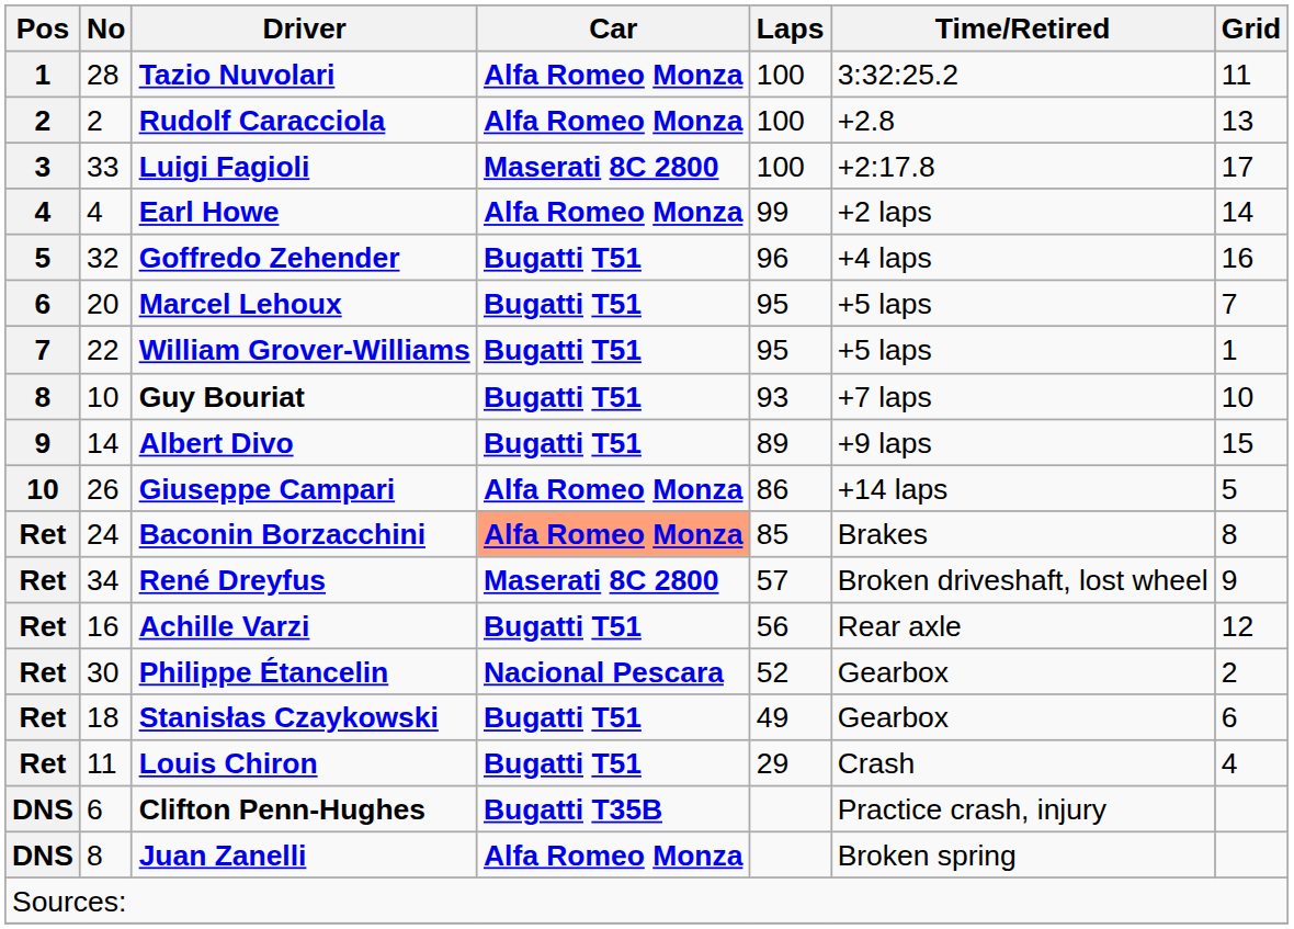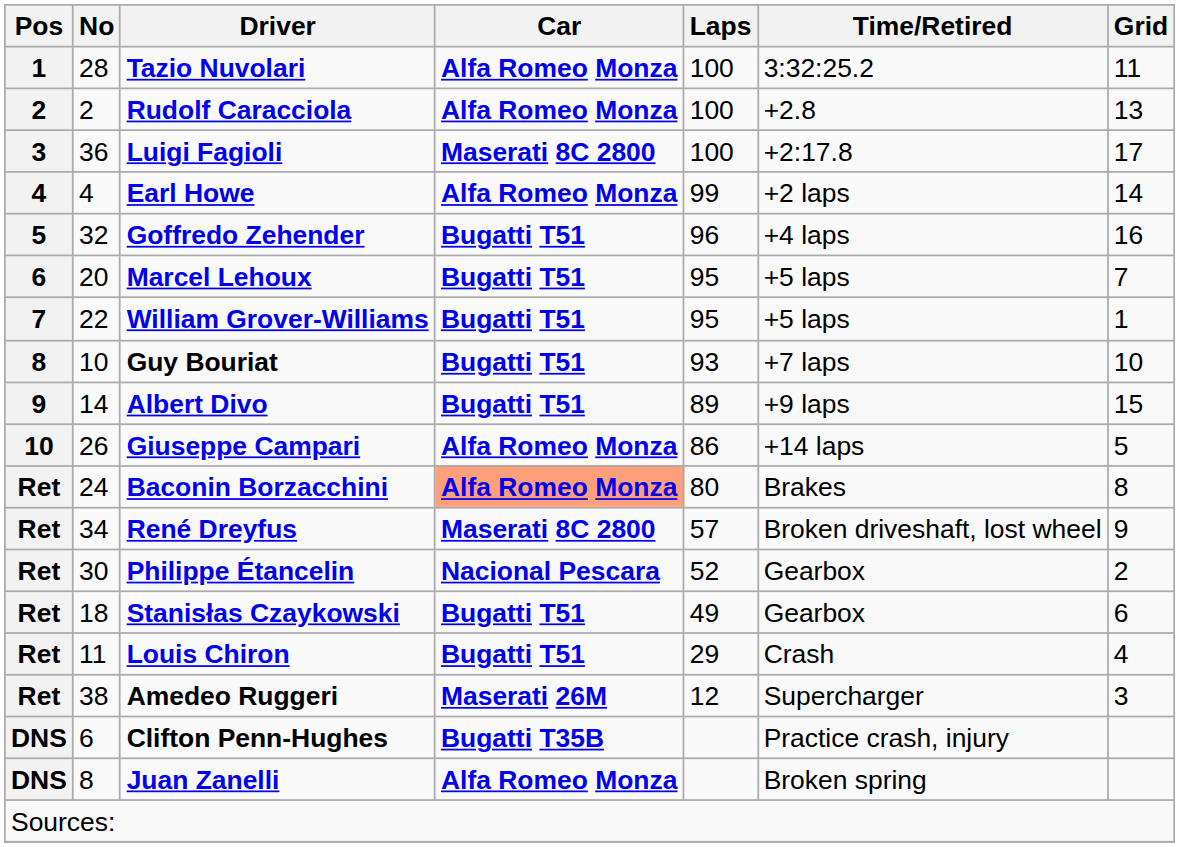Luigi Fagioli | No: 33 -> 36
Baconin Borzacchini | Laps: 85 -> 80
- row: Ret | 16 | Achille Varzi | Bugatti T51 | 56 | Rear axle | 12
+ row: Ret | 38 | Amedeo Ruggeri | Maserati 26M | 12 | Supercharger | 3
